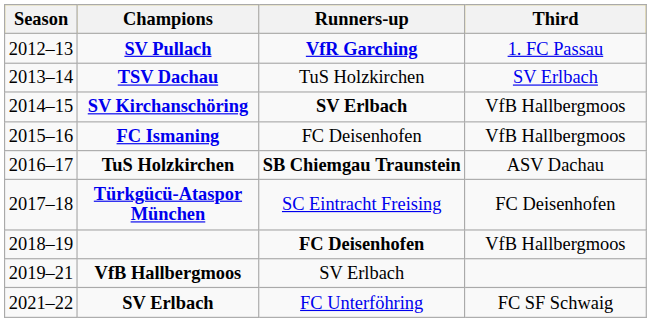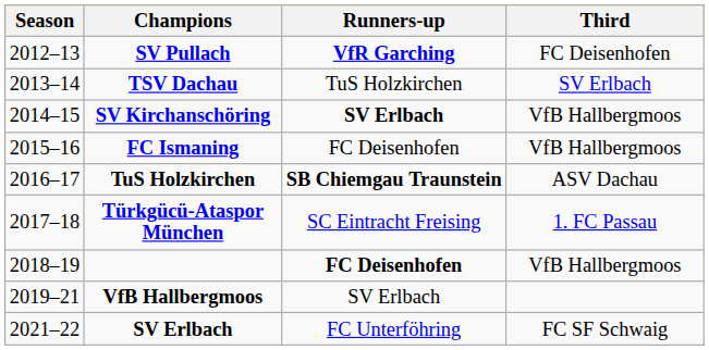SV Pullach | Third: 1. FC Passau -> FC Deisenhofen
Türkgücü-Ataspor München | Third: FC Deisenhofen -> 1. FC Passau
